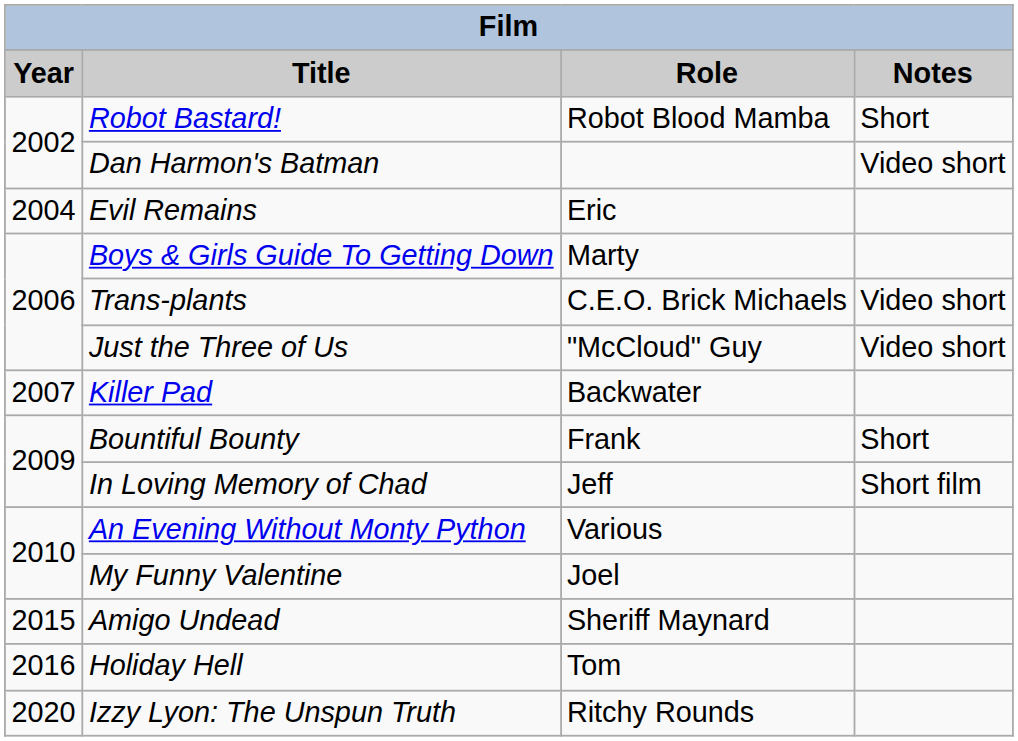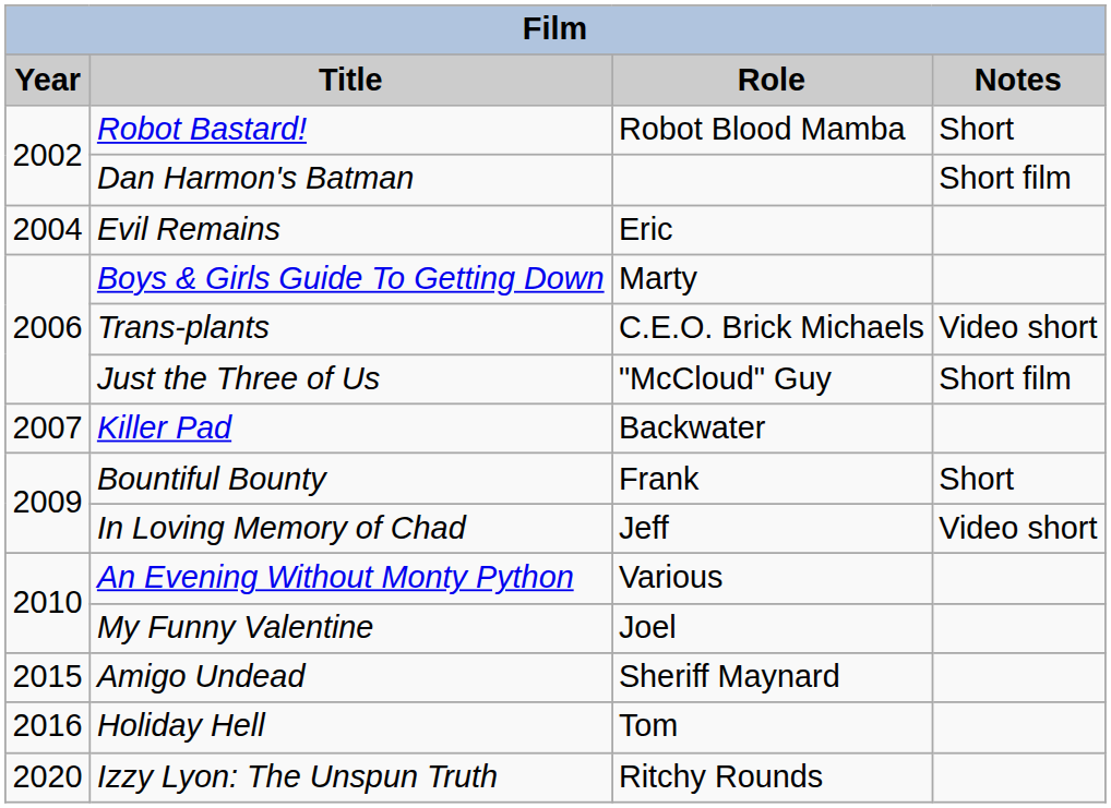Dan Harmon's Batman | Notes: Video short -> Short film
Just the Three of Us | Notes: Video short -> Short film
In Loving Memory of Chad | Notes: Short film -> Video short
